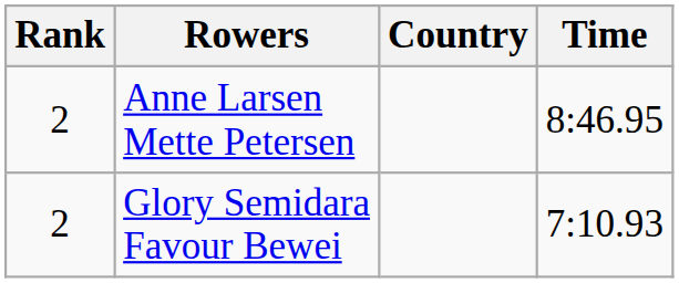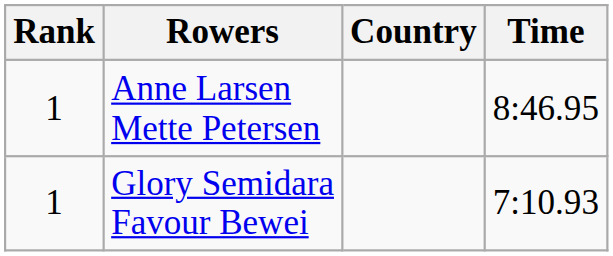Anne Larsen Mette Petersen | Rank: 2 -> 1
Glory Semidara Favour Bewei | Rank: 2 -> 1
